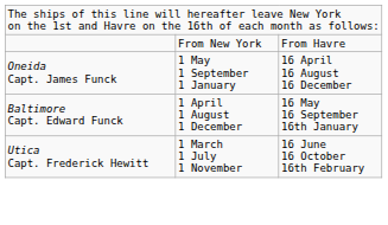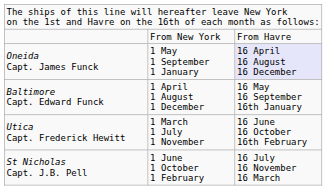Oneida Capt. James Funck | column 3: no background -> lavender background
+ row: St Nicholas Capt. J.B. Pell | 1 June 1 October 1 February | 16 July 16 November 16 March
